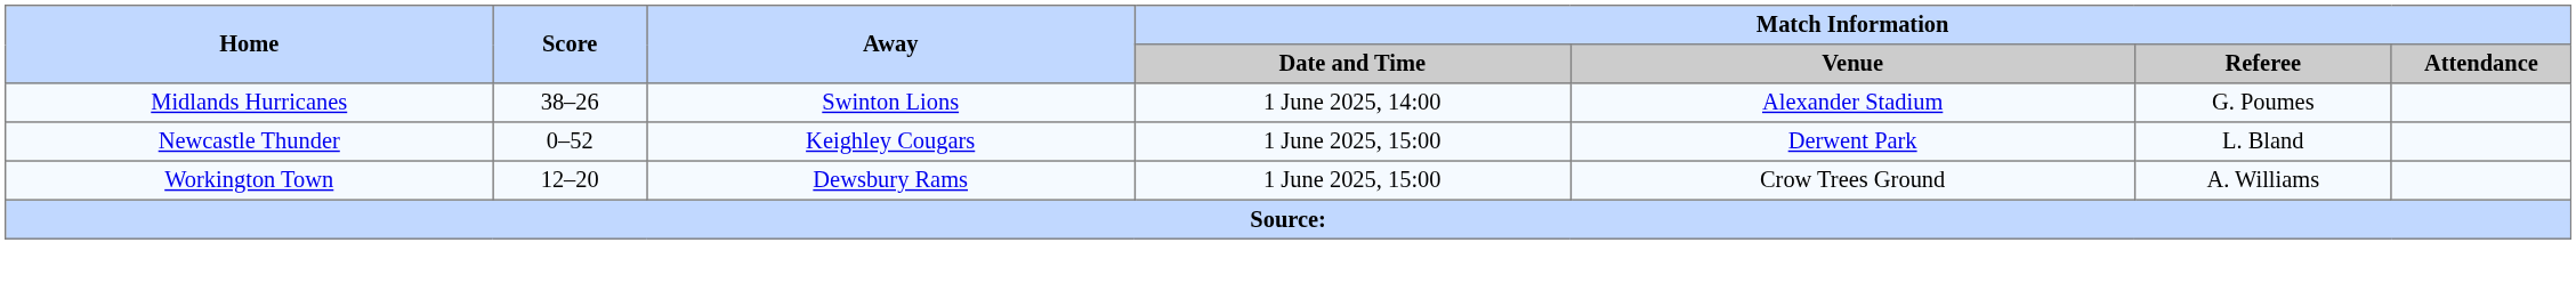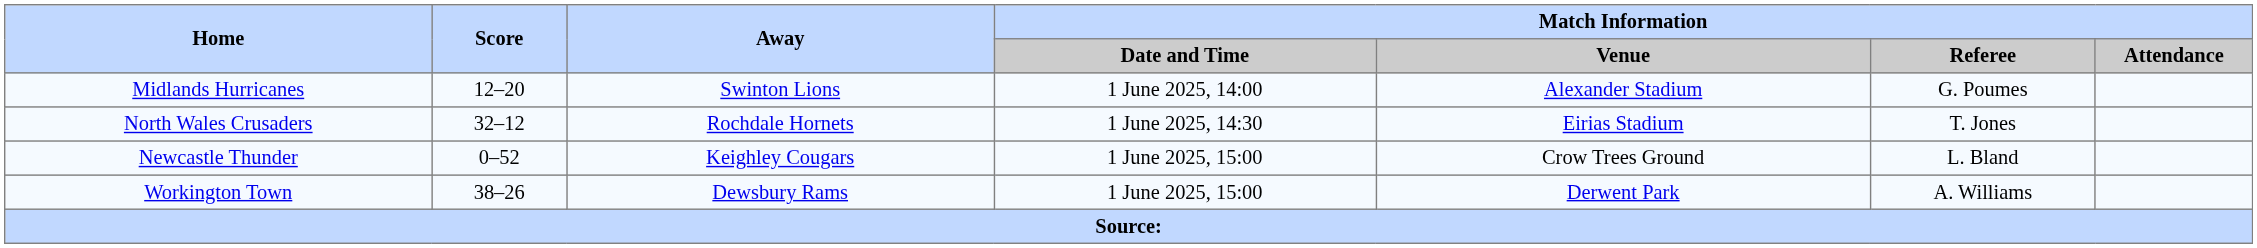Midlands Hurricanes | Score: 38–26 -> 12–20
+ row: North Wales Crusaders | 32–12 | Rochdale Hornets | 1 June 2025, 14:30 | Eirias Stadium | T. Jones
Newcastle Thunder | Match Information / Venue: Derwent Park -> Crow Trees Ground
Workington Town | Score: 12–20 -> 38–26
Workington Town | Match Information / Venue: Crow Trees Ground -> Derwent Park
